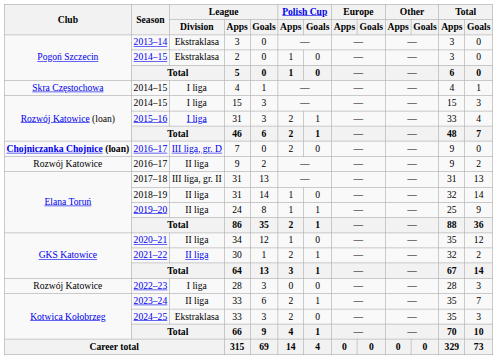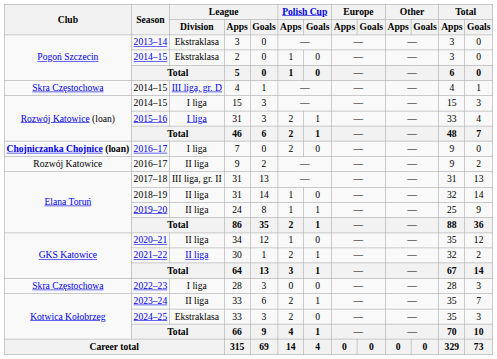2014–15 / 4 | League / Division: I liga -> III liga, gr. D
2016–17 / 7 | League / Division: III liga, gr. D -> I liga
2022–23 | Club: Rozwój Katowice -> Skra Częstochowa
